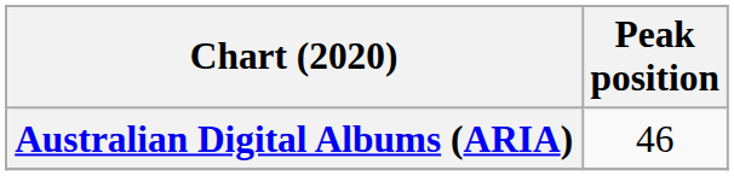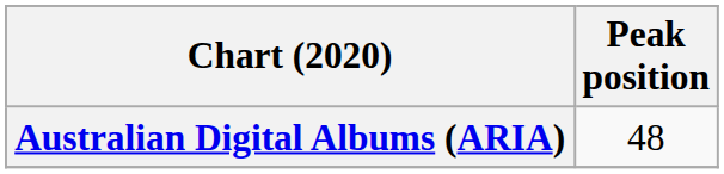Australian Digital Albums (ARIA) | Peak position: 46 -> 48
